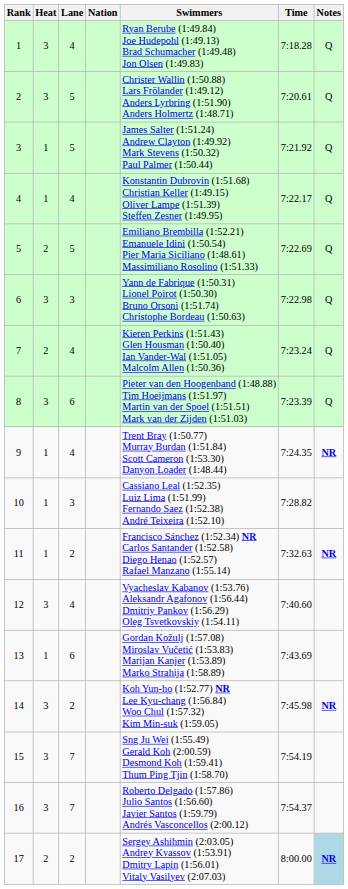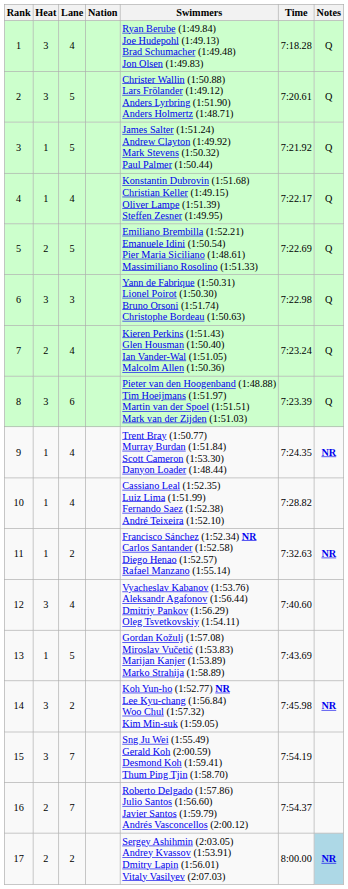10 | Lane: 3 -> 4
13 | Lane: 6 -> 5
16 | Heat: 3 -> 2
